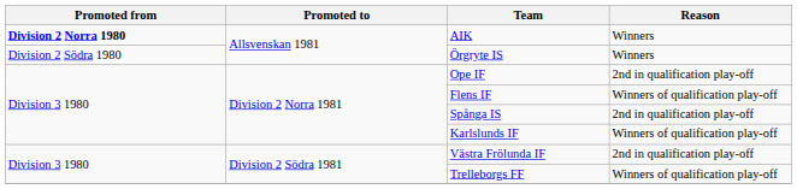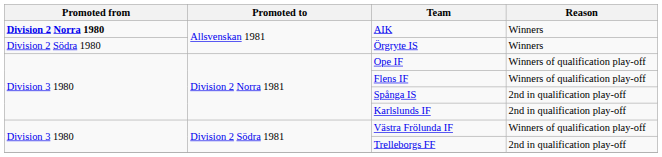Ope IF | Reason: 2nd in qualification play-off -> Winners of qualification play-off
Karlslunds IF | Reason: Winners of qualification play-off -> 2nd in qualification play-off
Västra Frölunda IF | Reason: 2nd in qualification play-off -> Winners of qualification play-off
Trelleborgs FF | Reason: Winners of qualification play-off -> 2nd in qualification play-off
